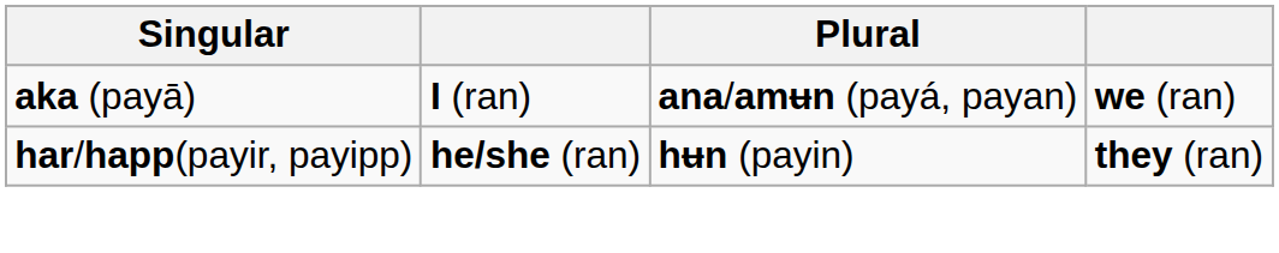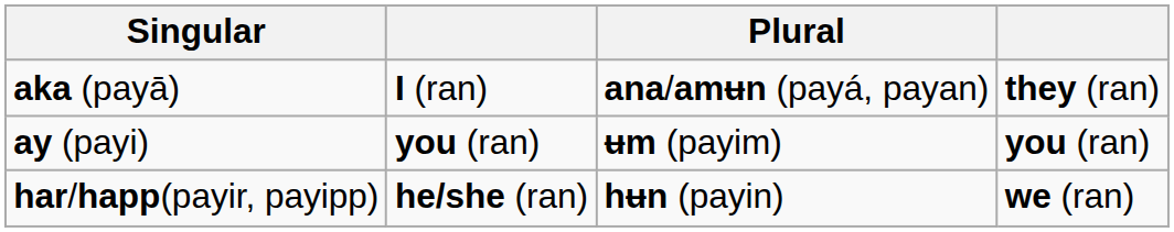aka (payā) | column 4: we (ran) -> they (ran)
+ row: ay (payi) | you (ran) | ʉm (payim) | you (ran)
har/happ(payir, payipp) | column 4: they (ran) -> we (ran)
